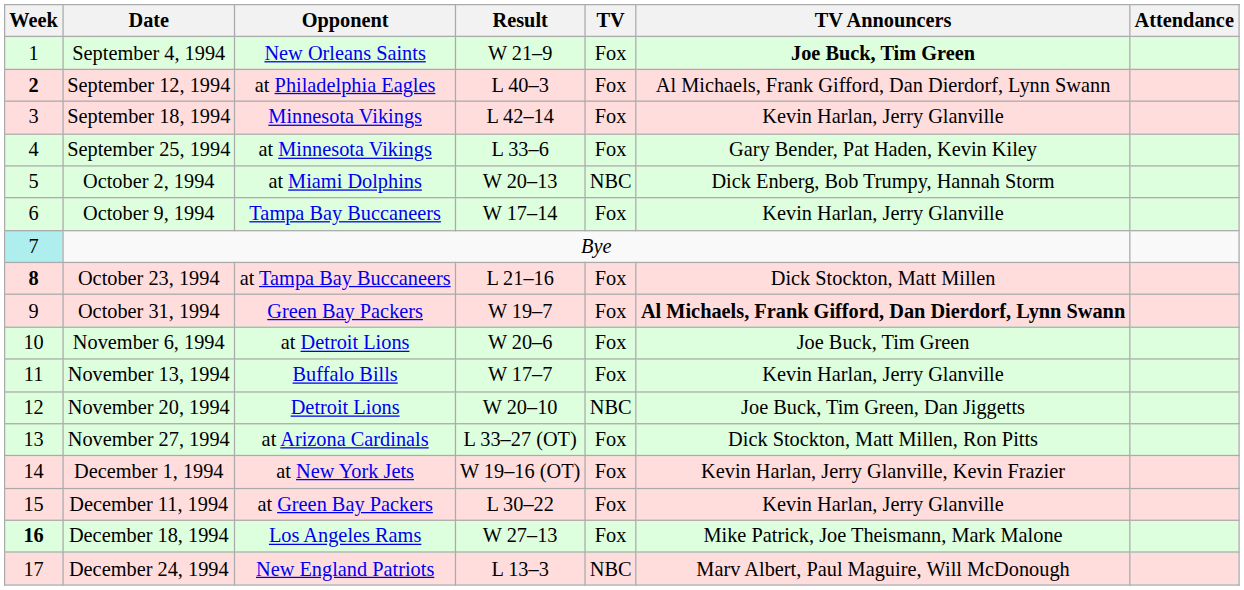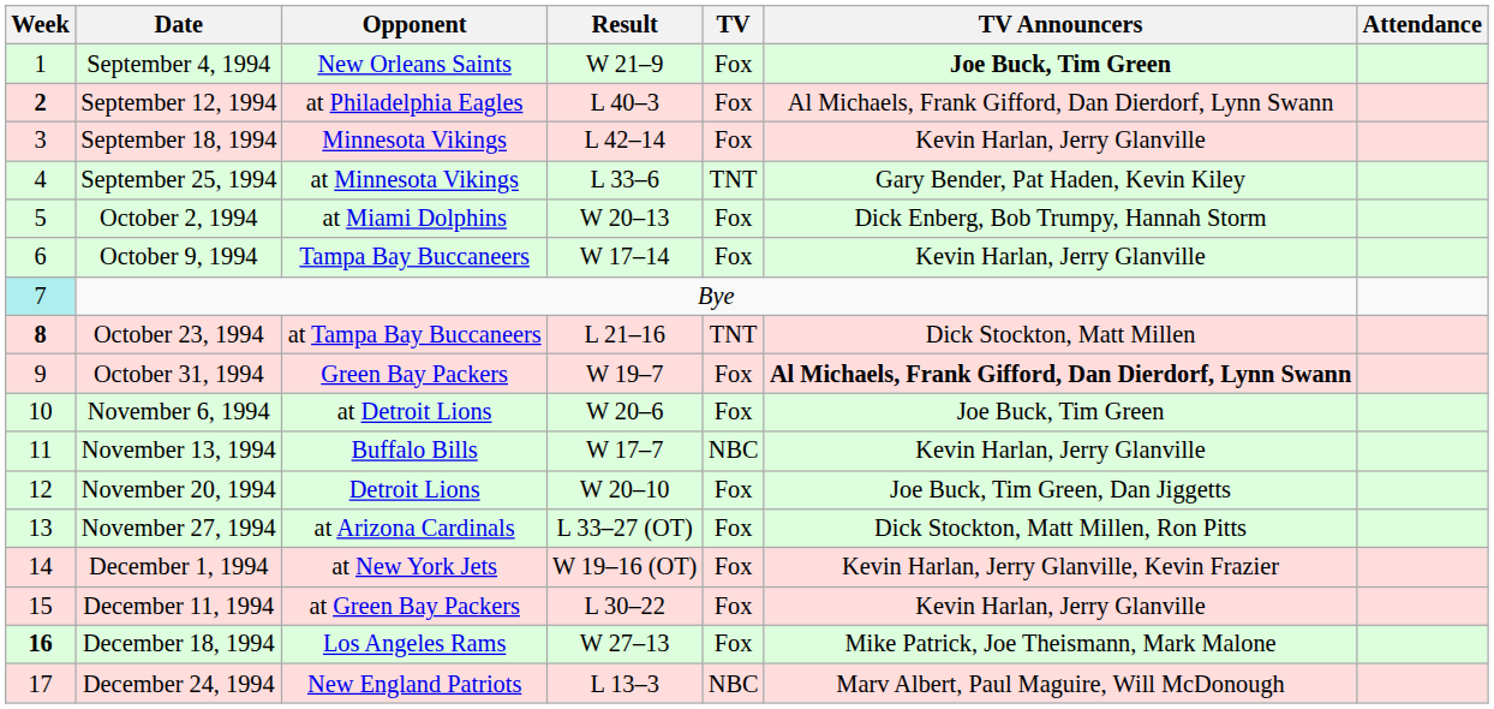September 25, 1994 | TV: Fox -> TNT
October 2, 1994 | TV: NBC -> Fox
October 23, 1994 | TV: Fox -> TNT
November 13, 1994 | TV: Fox -> NBC
November 20, 1994 | TV: NBC -> Fox
